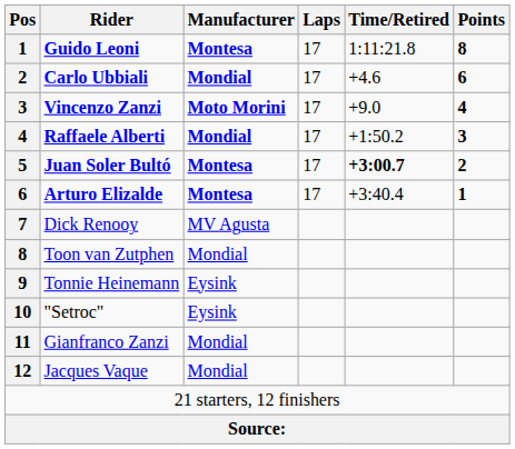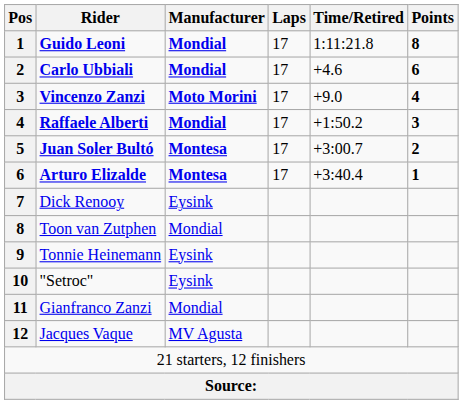Guido Leoni | Manufacturer: Montesa -> Mondial
Juan Soler Bultó | Time/Retired: bold -> normal
Dick Renooy | Manufacturer: MV Agusta -> Eysink
Jacques Vaque | Manufacturer: Mondial -> MV Agusta
